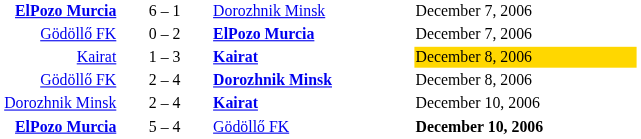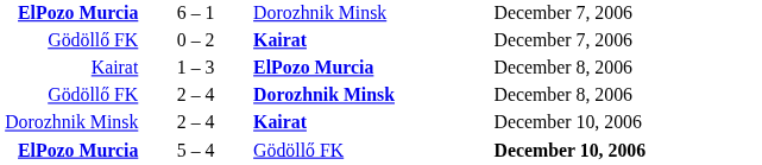0 – 2 | column 3: ElPozo Murcia -> Kairat
1 – 3 | column 3: Kairat -> ElPozo Murcia
1 – 3 | column 4: gold background -> no background
